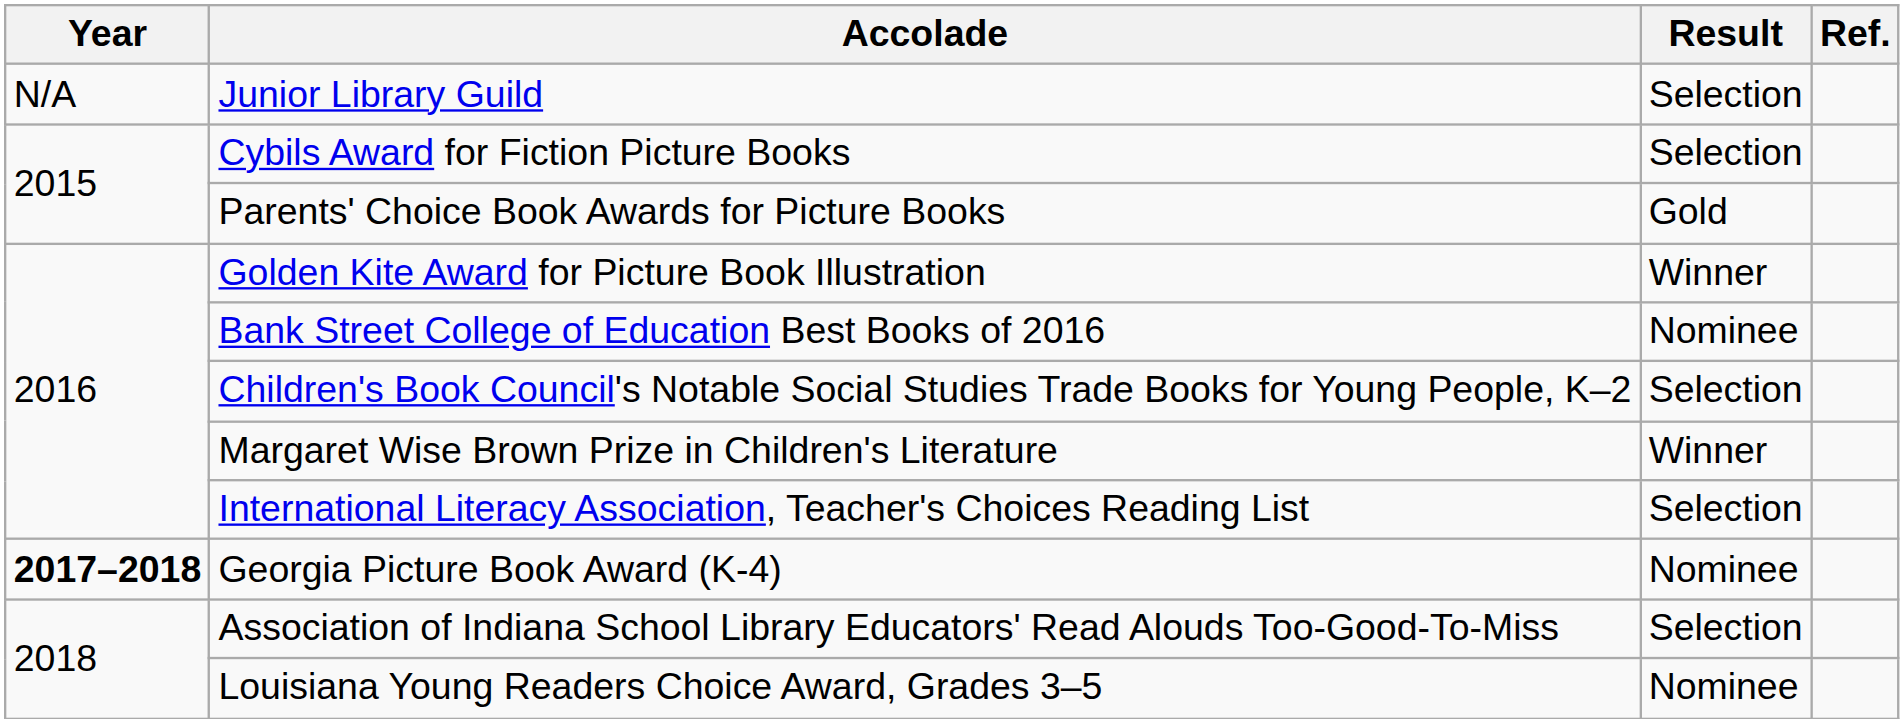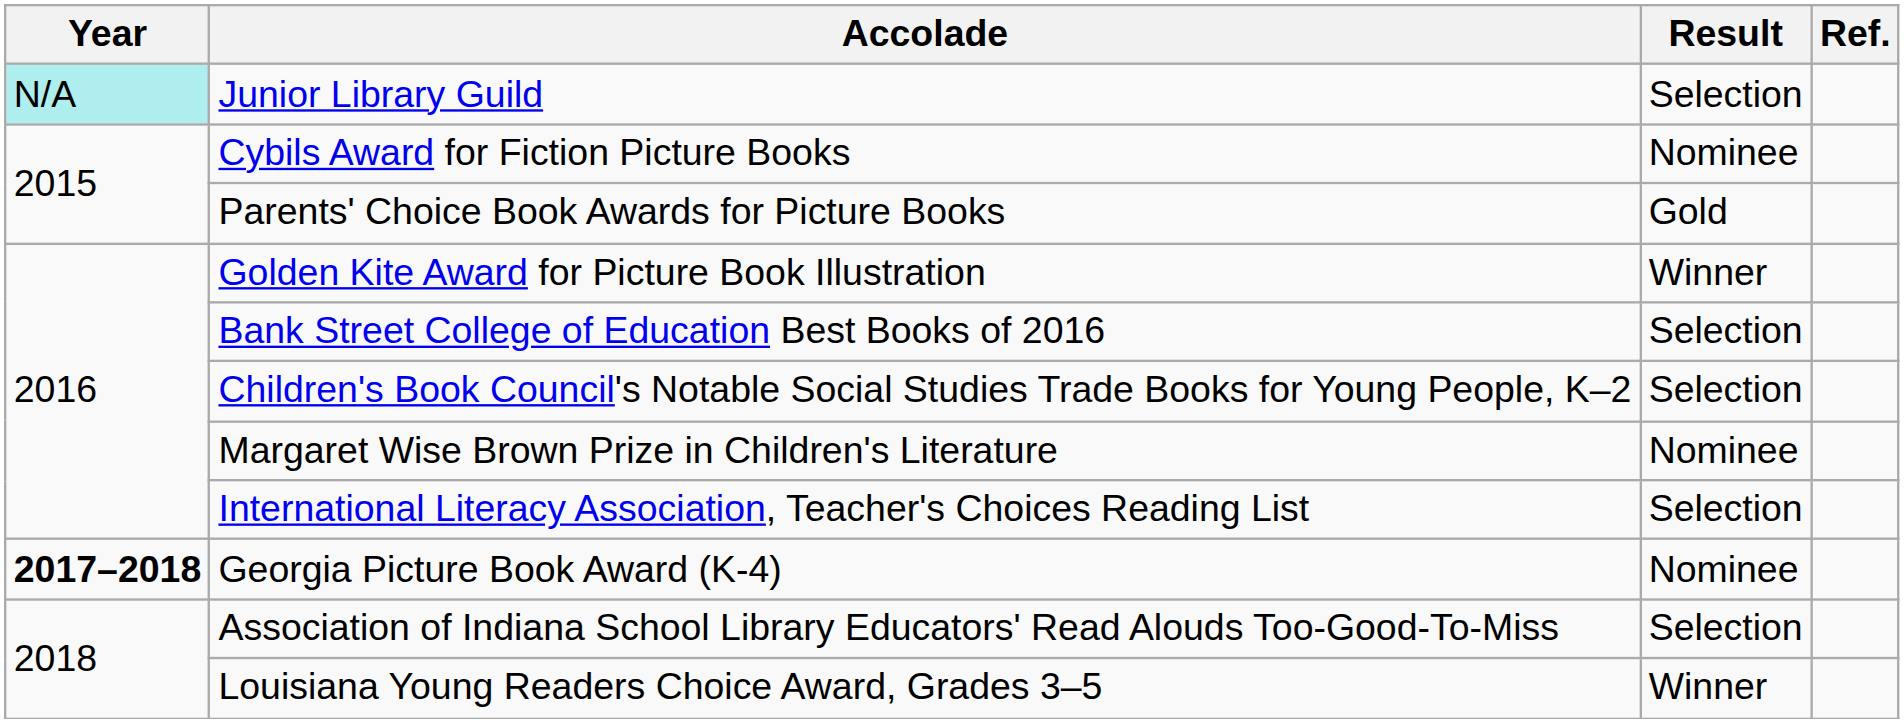Junior Library Guild | Year: no background -> paleturquoise background
Cybils Award for Fiction Picture Books | Result: Selection -> Nominee
Bank Street College of Education Best Books of 2016 | Result: Nominee -> Selection
Margaret Wise Brown Prize in Children's Literature | Result: Winner -> Nominee
Louisiana Young Readers Choice Award, Grades 3–5 | Result: Nominee -> Winner
